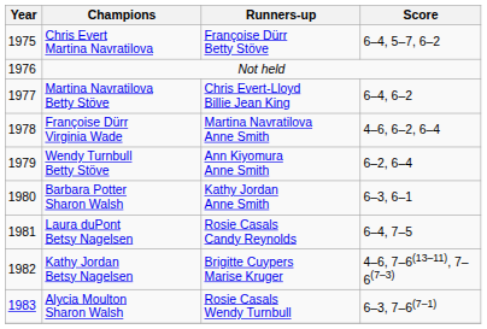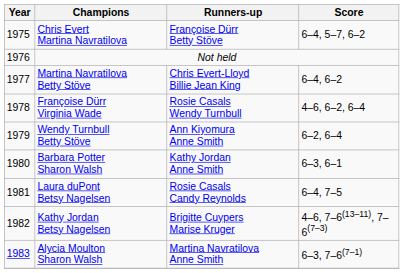Françoise Dürr Virginia Wade | Runners-up: Martina Navratilova Anne Smith -> Rosie Casals Wendy Turnbull
Alycia Moulton Sharon Walsh | Runners-up: Rosie Casals Wendy Turnbull -> Martina Navratilova Anne Smith
